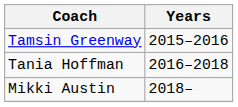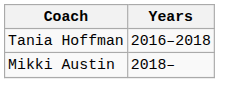- row: Tamsin Greenway | 2015–2016
